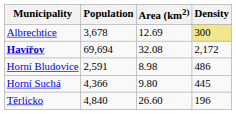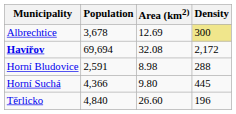Horní Bludovice | Density: 486 -> 288
